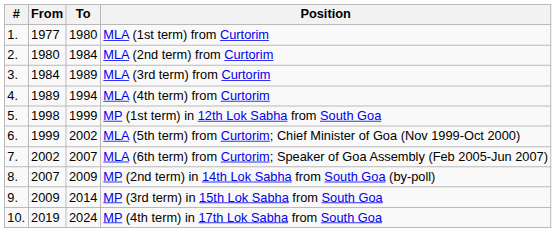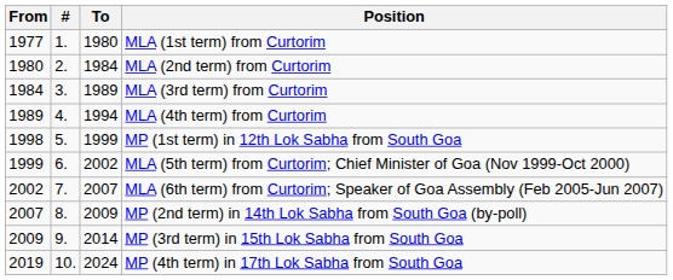columns swapped: # <-> From
